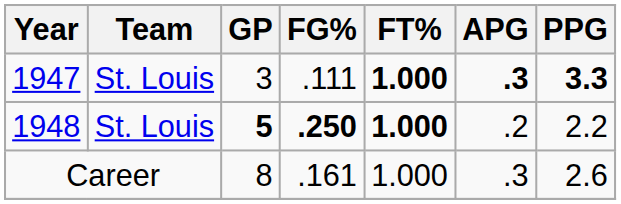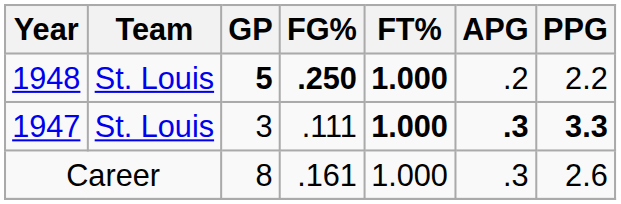rows swapped: 1947 <-> 1948
